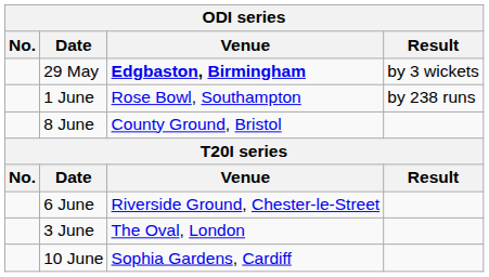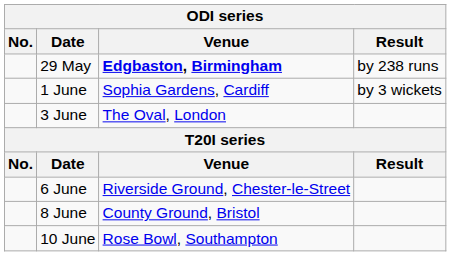29 May | Result: by 3 wickets -> by 238 runs
1 June | Venue: Rose Bowl, Southampton -> Sophia Gardens, Cardiff
1 June | Result: by 238 runs -> by 3 wickets
rows swapped: 3 June <-> 8 June
10 June | Venue: Sophia Gardens, Cardiff -> Rose Bowl, Southampton
